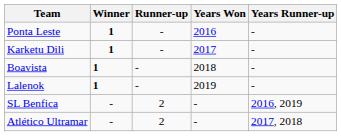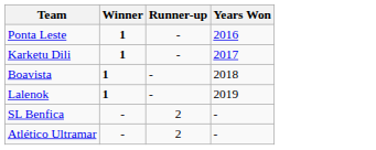- column: Years Runner-up | - | - | - | - | 2016, 2019 | 2017, 2018
